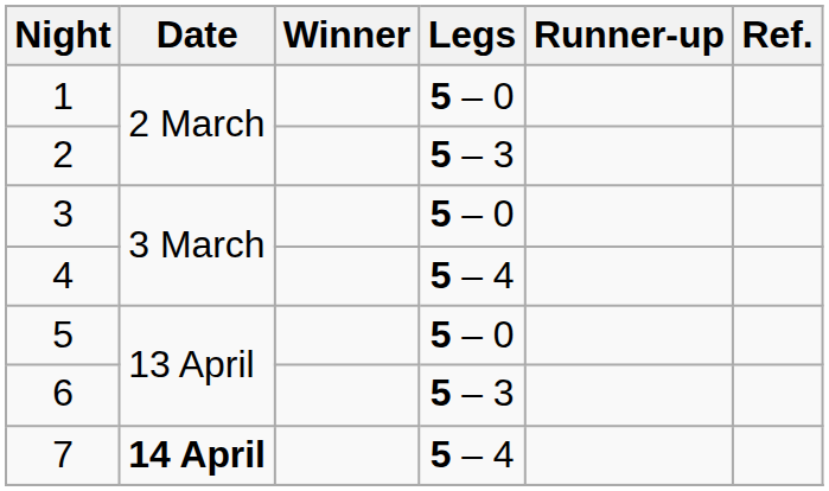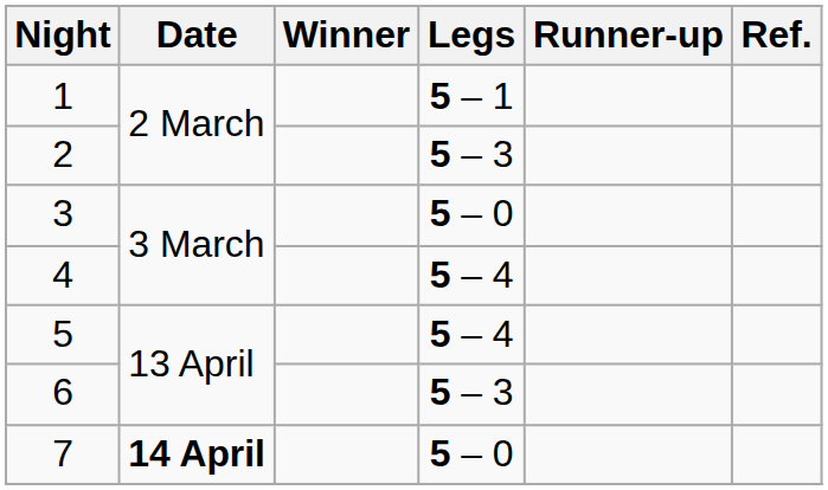1 | Legs: 5 – 0 -> 5 – 1
5 | Legs: 5 – 0 -> 5 – 4
7 | Legs: 5 – 4 -> 5 – 0
